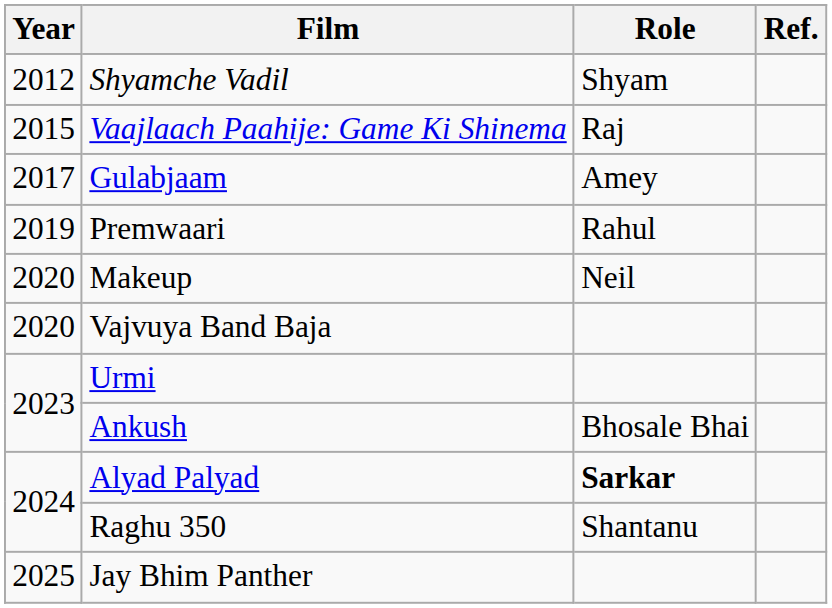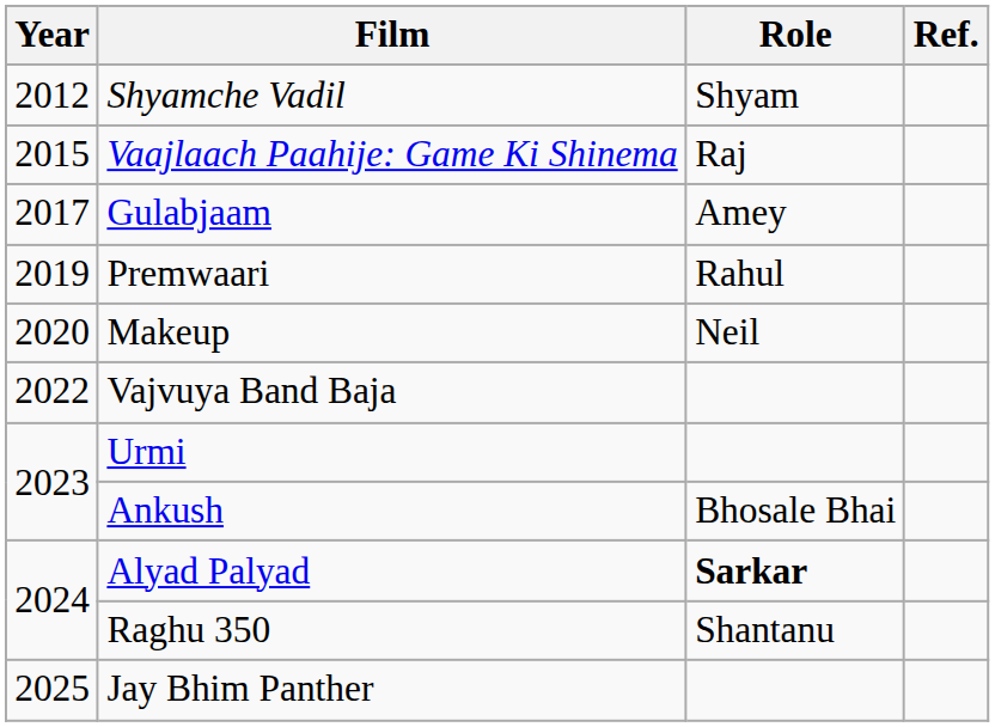Vajvuya Band Baja | Year: 2020 -> 2022
